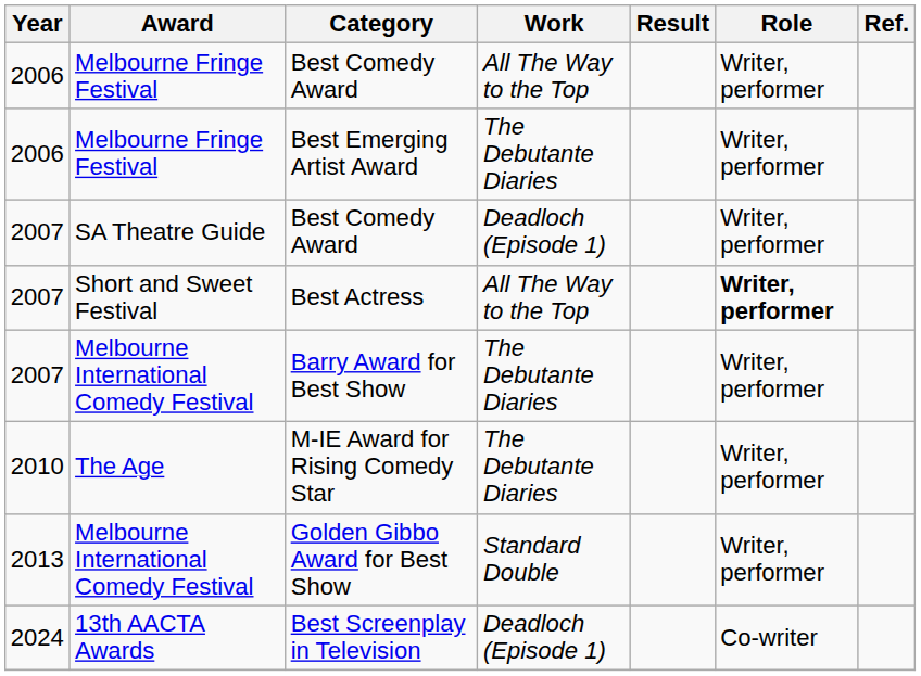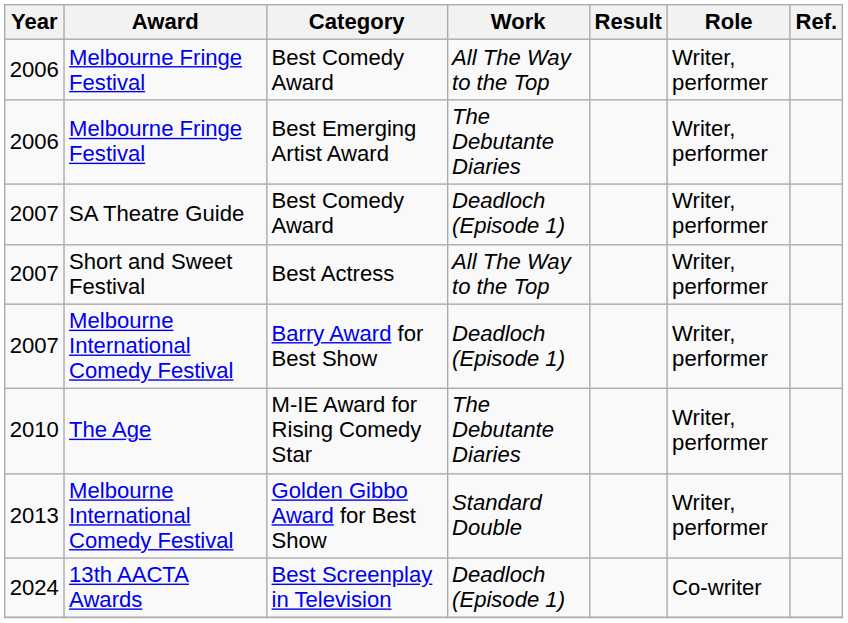Best Actress | Role: bold -> normal
Barry Award for Best Show | Work: The Debutante Diaries -> Deadloch (Episode 1)
